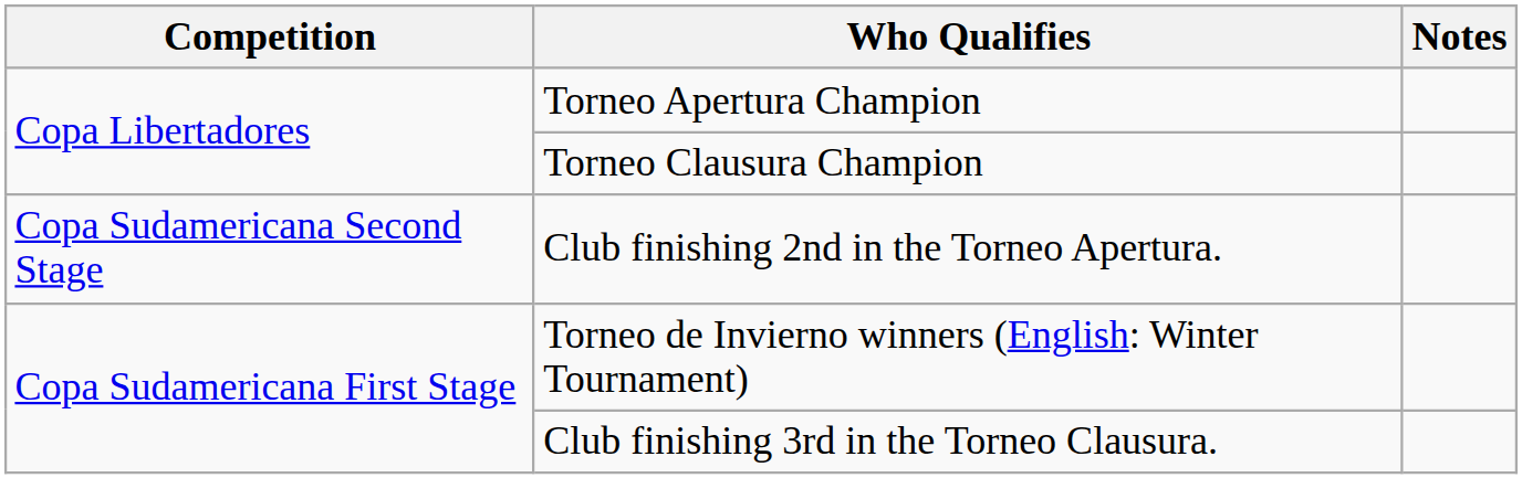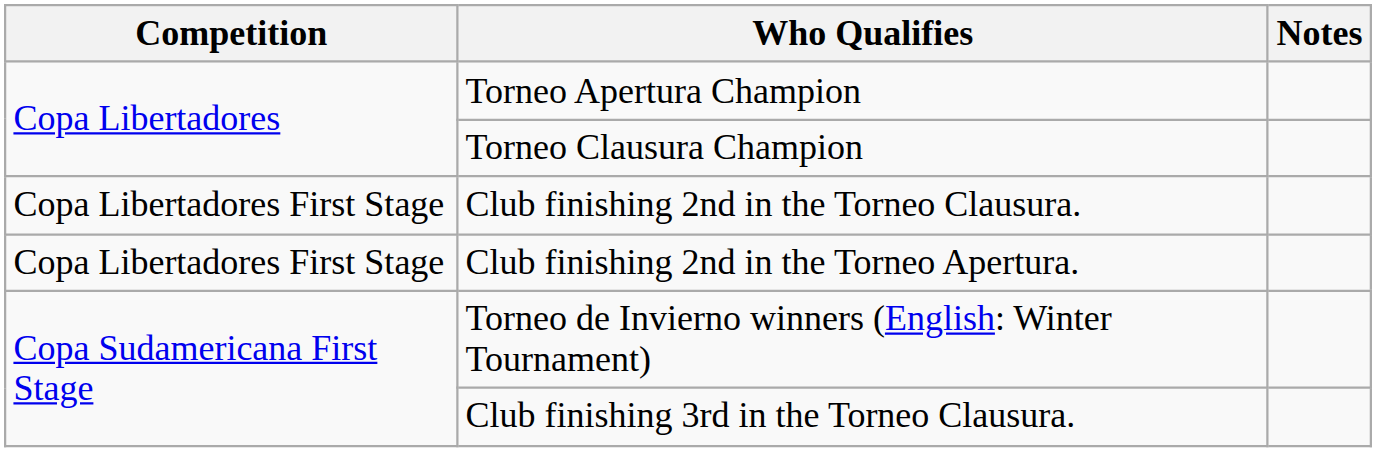+ row: Copa Libertadores First Stage | Club finishing 2nd in the Torneo Clausura.
Club finishing 2nd in the Torneo Apertura. | Competition: Copa Sudamericana Second Stage -> Copa Libertadores First Stage
